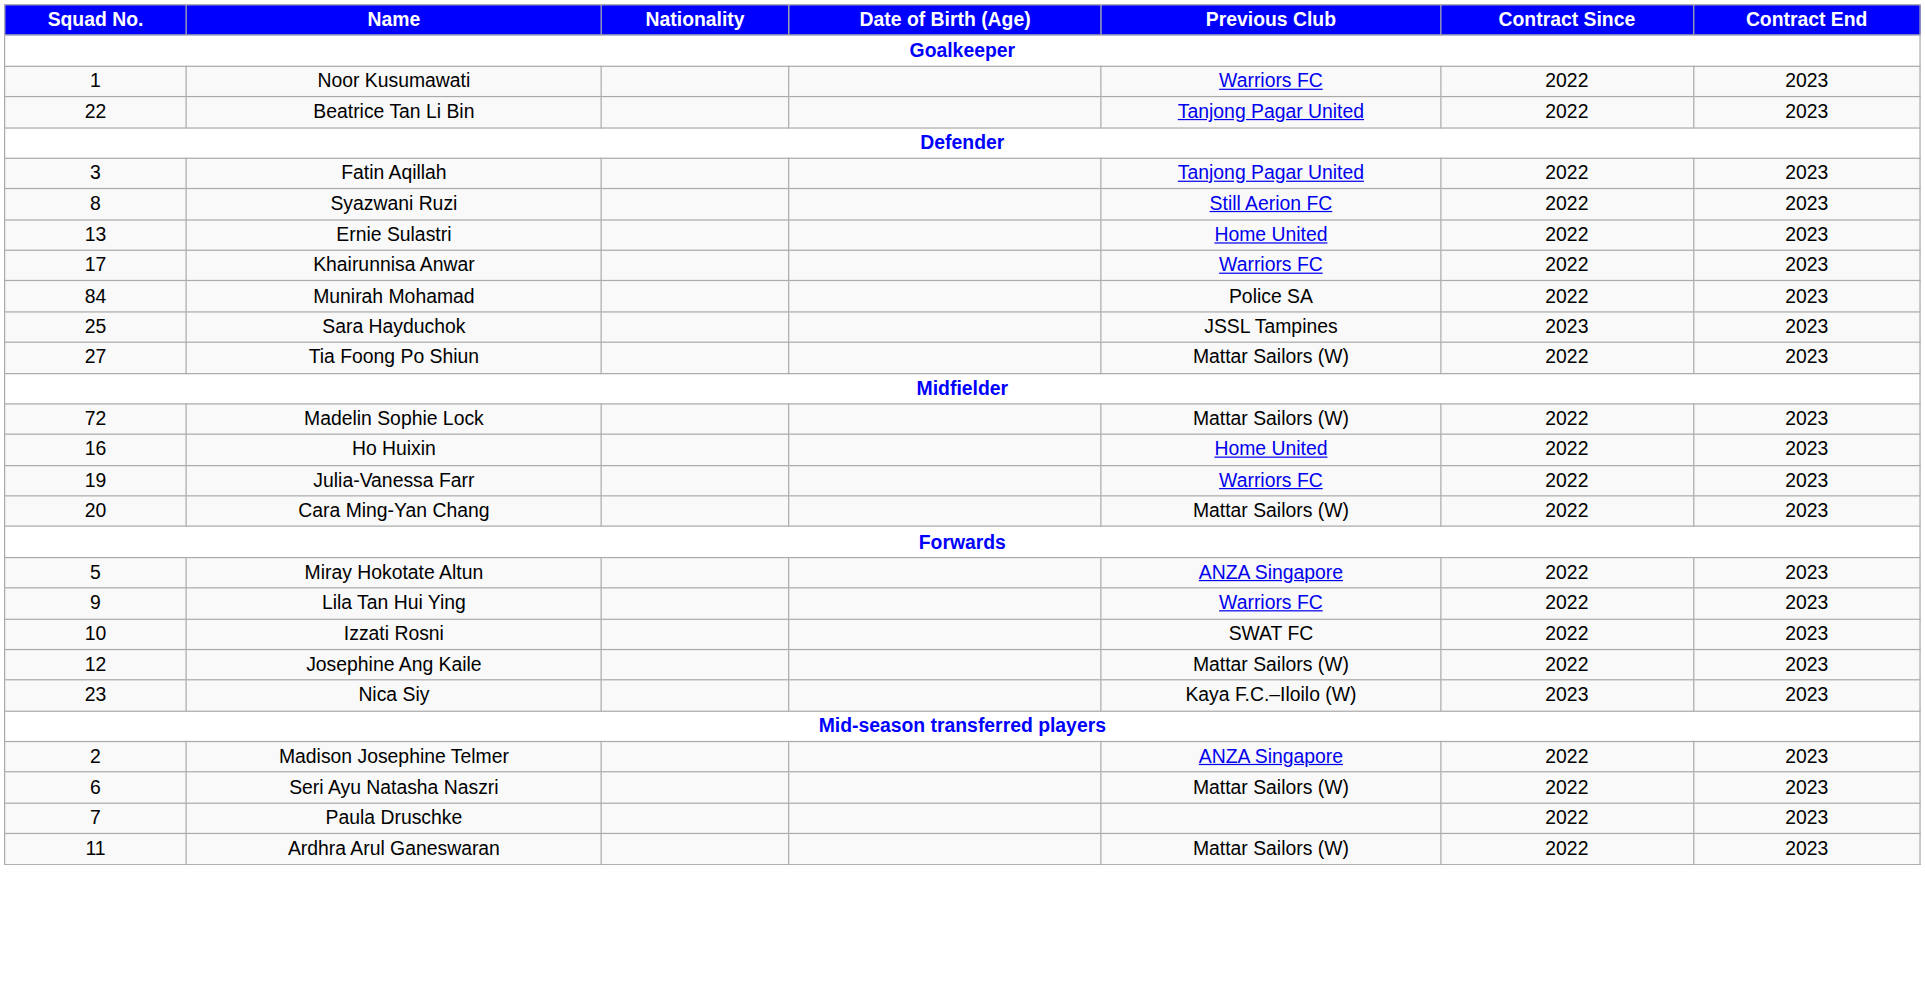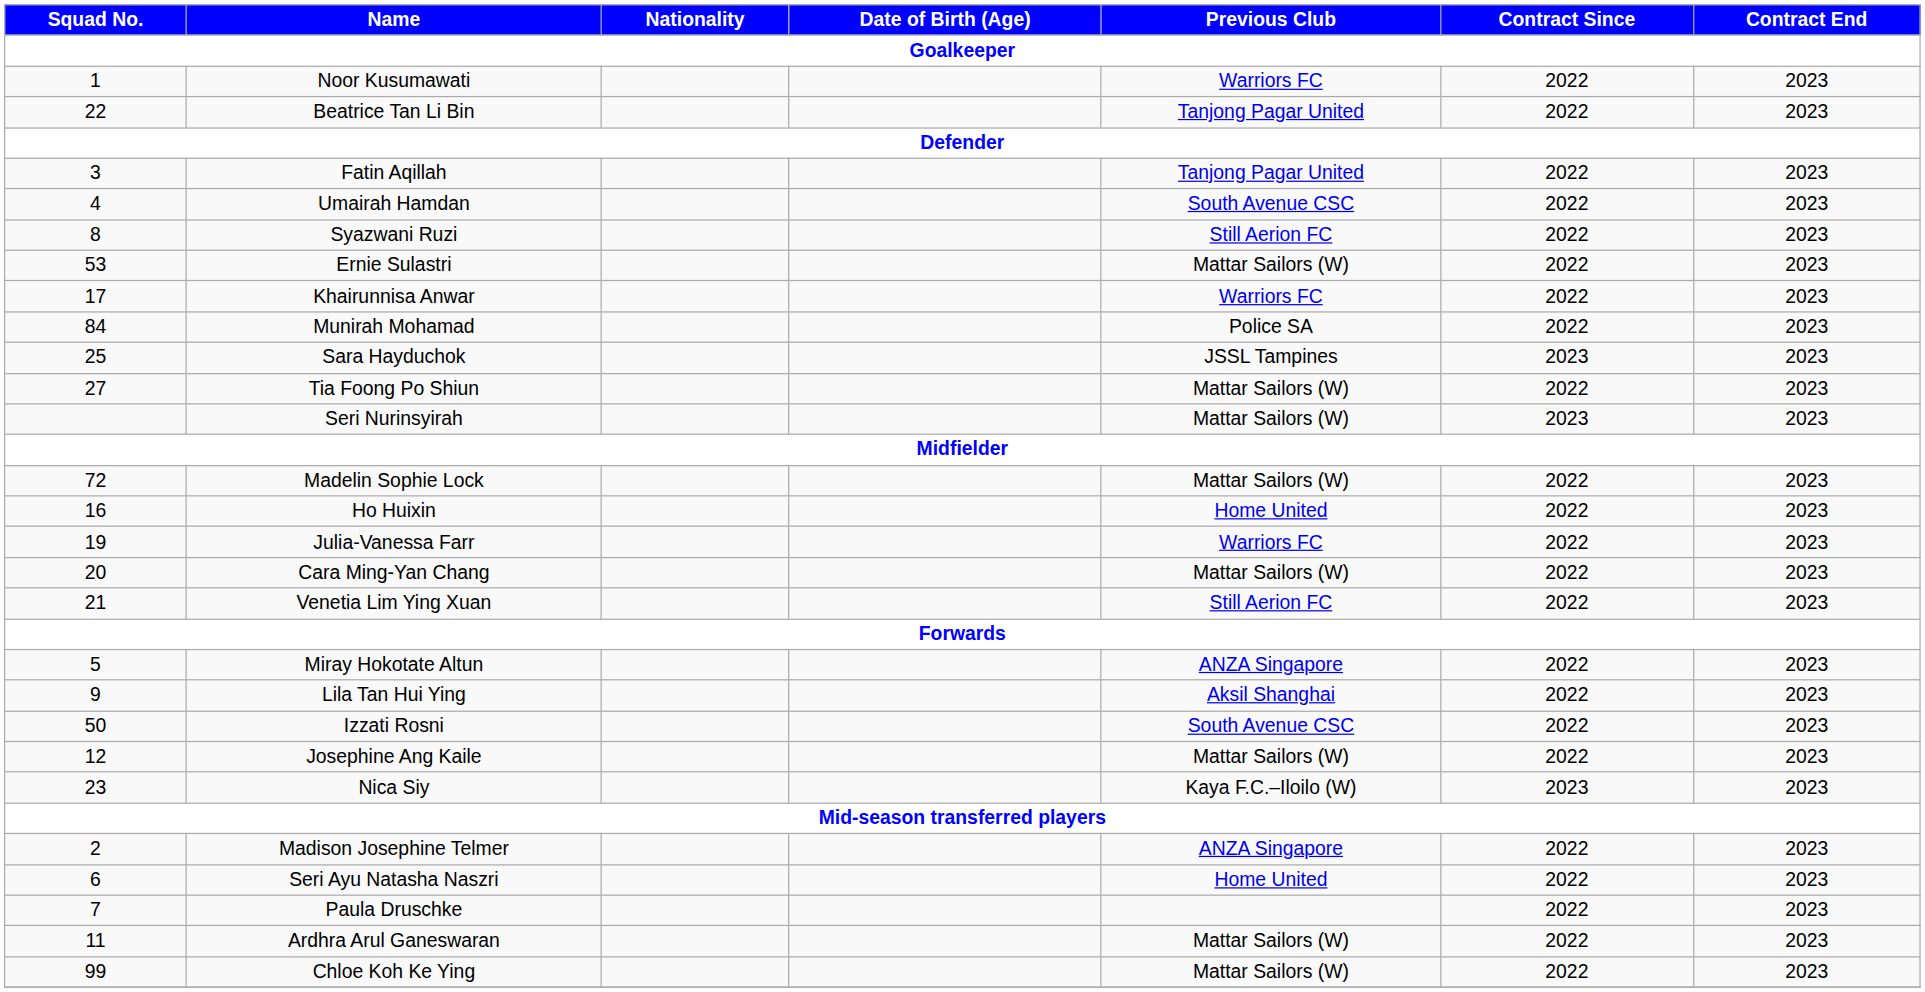+ row: 4 | Umairah Hamdan | South Avenue CSC | 2022 | 2023
Ernie Sulastri | Squad No.: 13 -> 53
Ernie Sulastri | Previous Club: Home United -> Mattar Sailors (W)
+ row: Seri Nurinsyirah | Mattar Sailors (W) | 2023 | 2023
+ row: 21 | Venetia Lim Ying Xuan | Still Aerion FC | 2022 | 2023
Lila Tan Hui Ying | Previous Club: Warriors FC -> Aksil Shanghai
Izzati Rosni | Squad No.: 10 -> 50
Izzati Rosni | Previous Club: SWAT FC -> South Avenue CSC
Seri Ayu Natasha Naszri | Previous Club: Mattar Sailors (W) -> Home United
+ row: 99 | Chloe Koh Ke Ying | Mattar Sailors (W) | 2022 | 2023
